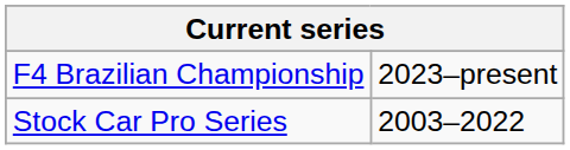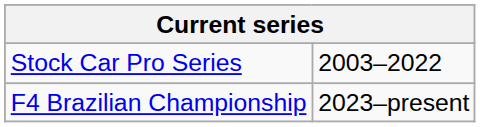rows swapped: Stock Car Pro Series <-> F4 Brazilian Championship
